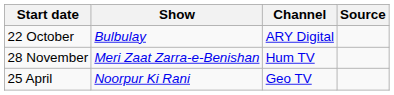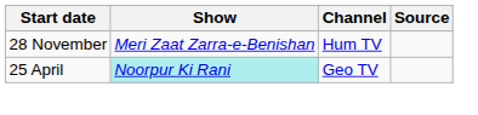- row: 22 October | Bulbulay | ARY Digital
25 April | Show: no background -> paleturquoise background
